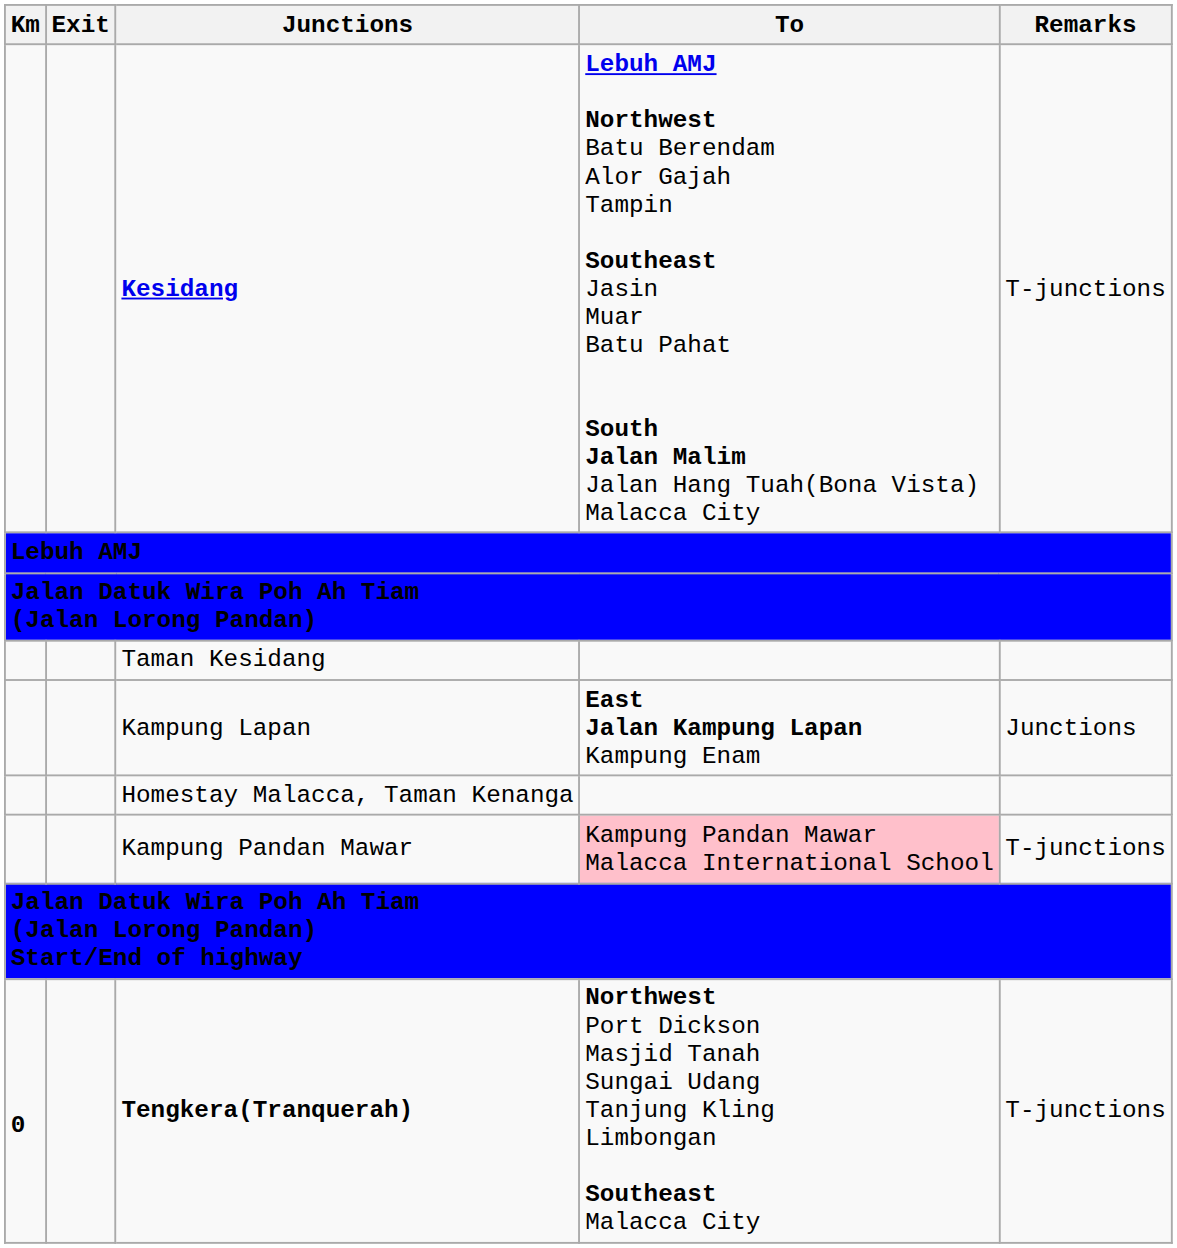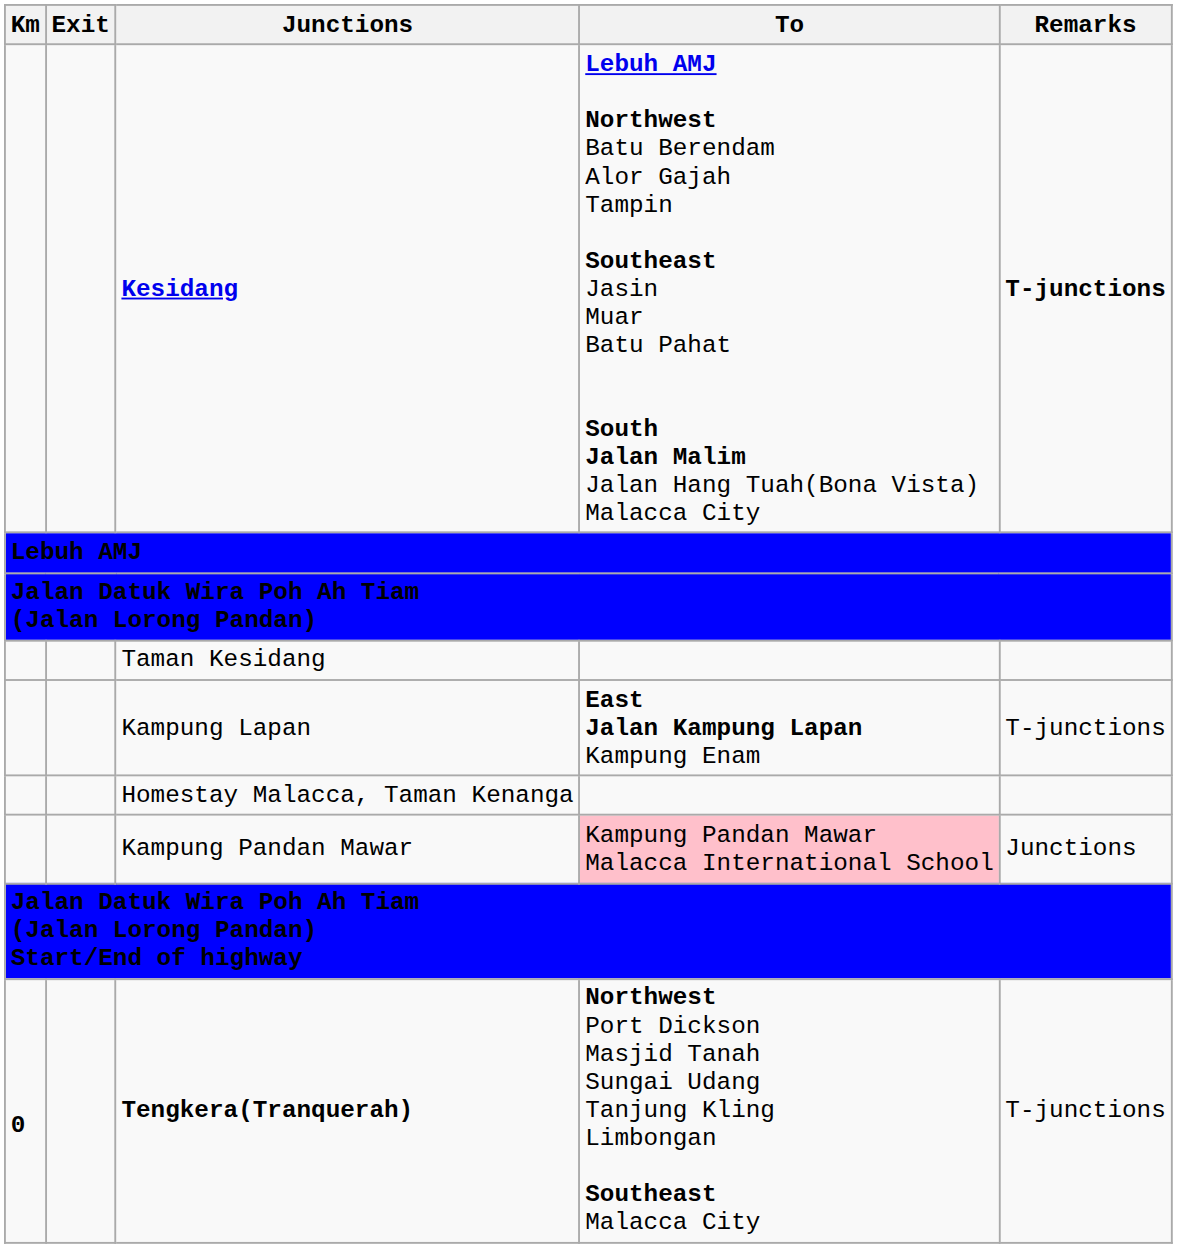Kesidang | Remarks: normal -> bold
Kampung Lapan | Remarks: Junctions -> T-junctions
Kampung Pandan Mawar | Remarks: T-junctions -> Junctions
